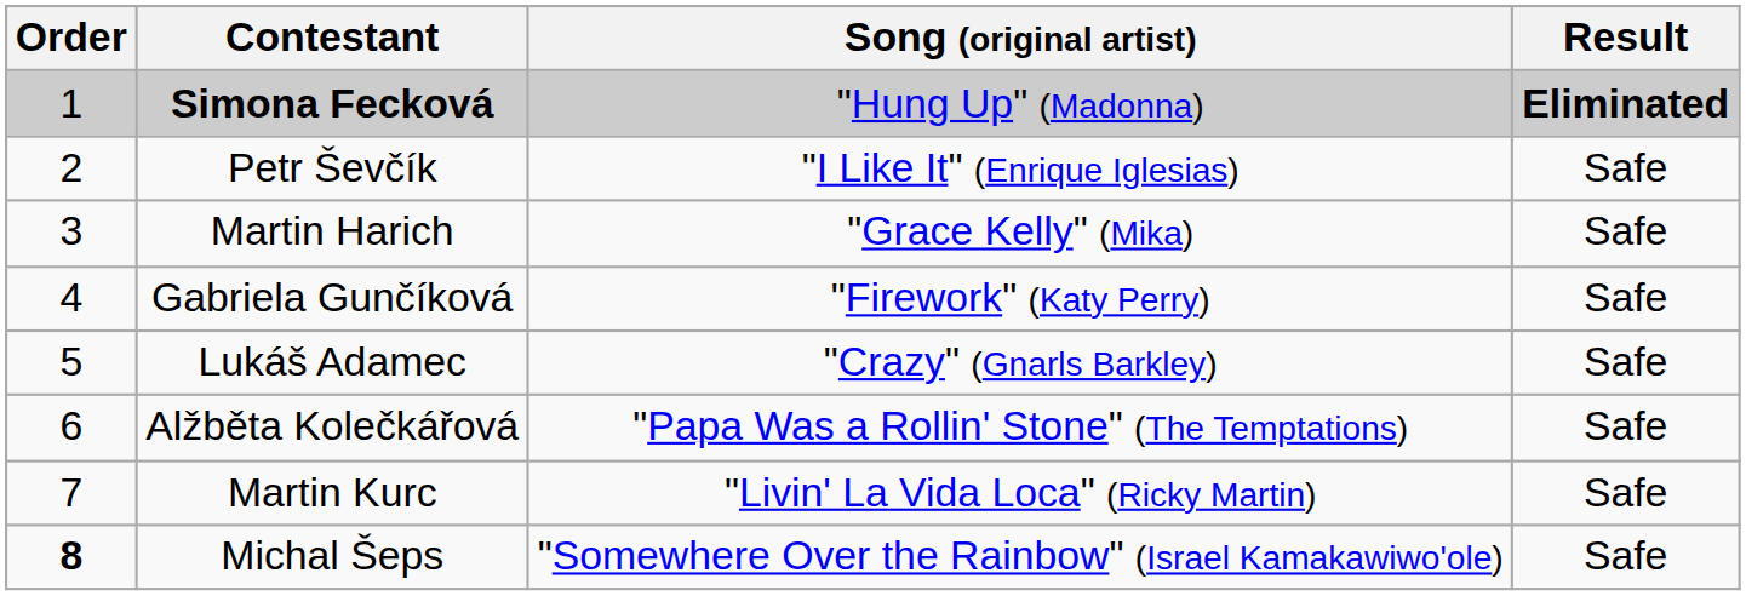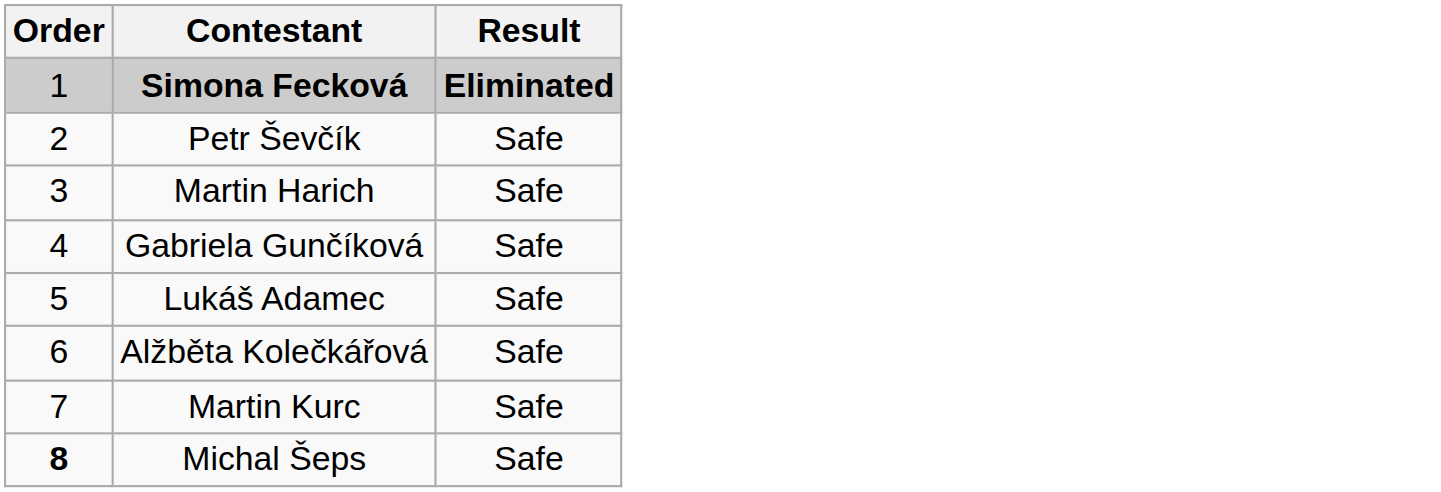- column: Song (original artist) | "Hung Up" (Madonna) | "I Like It" (Enrique Iglesias) | "Grace Kelly" (Mika) | "Firework" (Katy Perry) | "Crazy" (Gnarls Barkley) | "Papa Was a Rollin' Stone" (The Temptations) | "Livin' La Vida Loca" (Ricky Martin) | "Somewhere Over the Rainbow" (Israel Kamakawiwo'ole)
